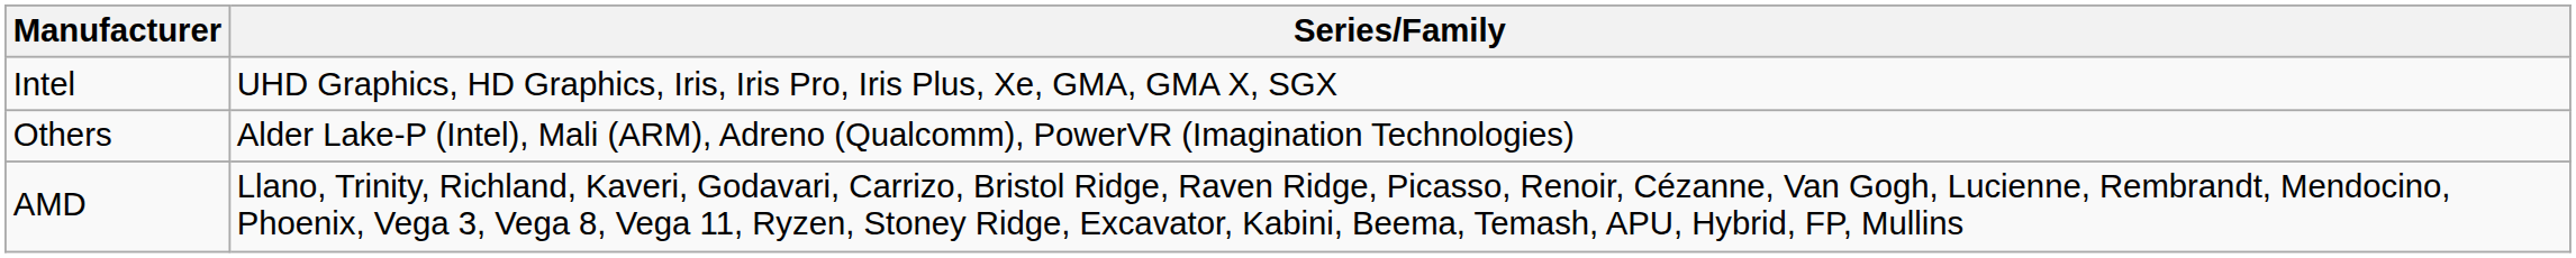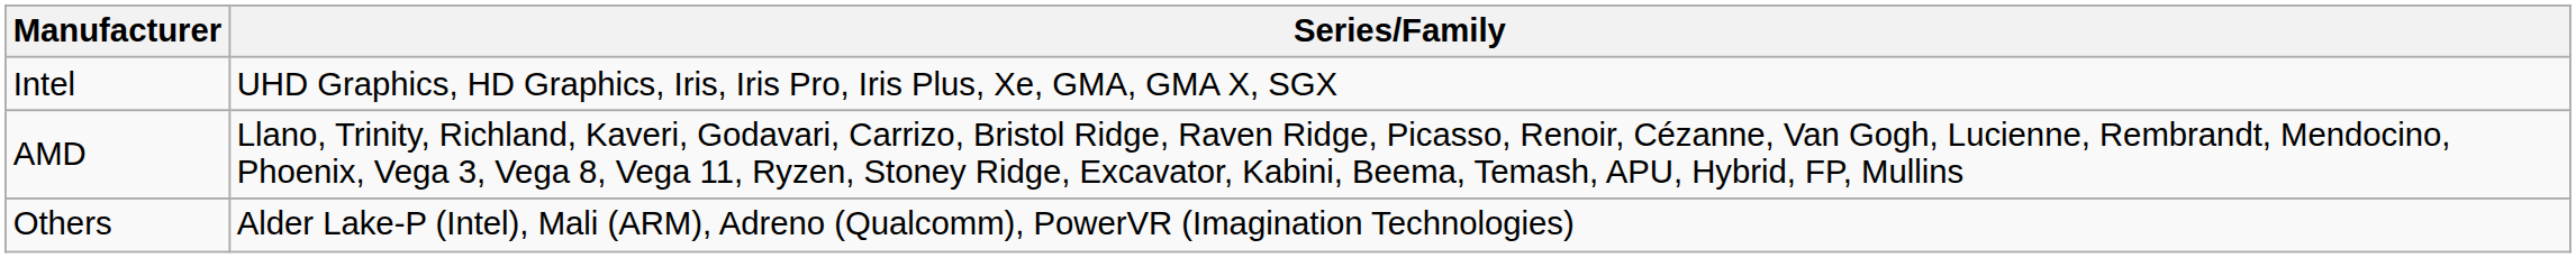rows swapped: AMD <-> Others
